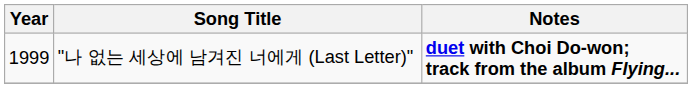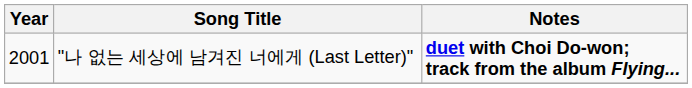"나 없는 세상에 남겨진 너에게 (Last Letter)" | Year: 1999 -> 2001
